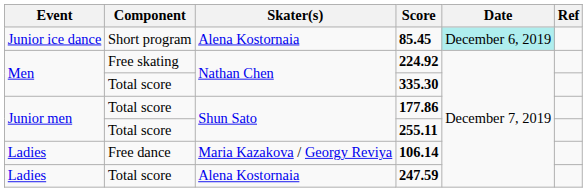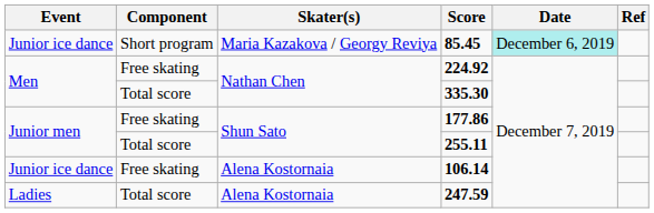85.45 | Skater(s): Alena Kostornaia -> Maria Kazakova / Georgy Reviya
177.86 | Component: Total score -> Free skating
106.14 | Event: Ladies -> Junior ice dance
106.14 | Component: Free dance -> Free skating
106.14 | Skater(s): Maria Kazakova / Georgy Reviya -> Alena Kostornaia
